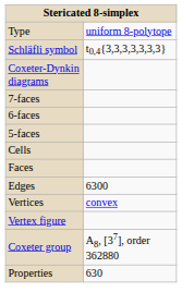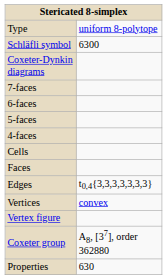Schläfli symbol | column 2: t0,4{3,3,3,3,3,3,3} -> 6300
+ row: 4-faces
Edges | column 2: 6300 -> t0,4{3,3,3,3,3,3,3}
